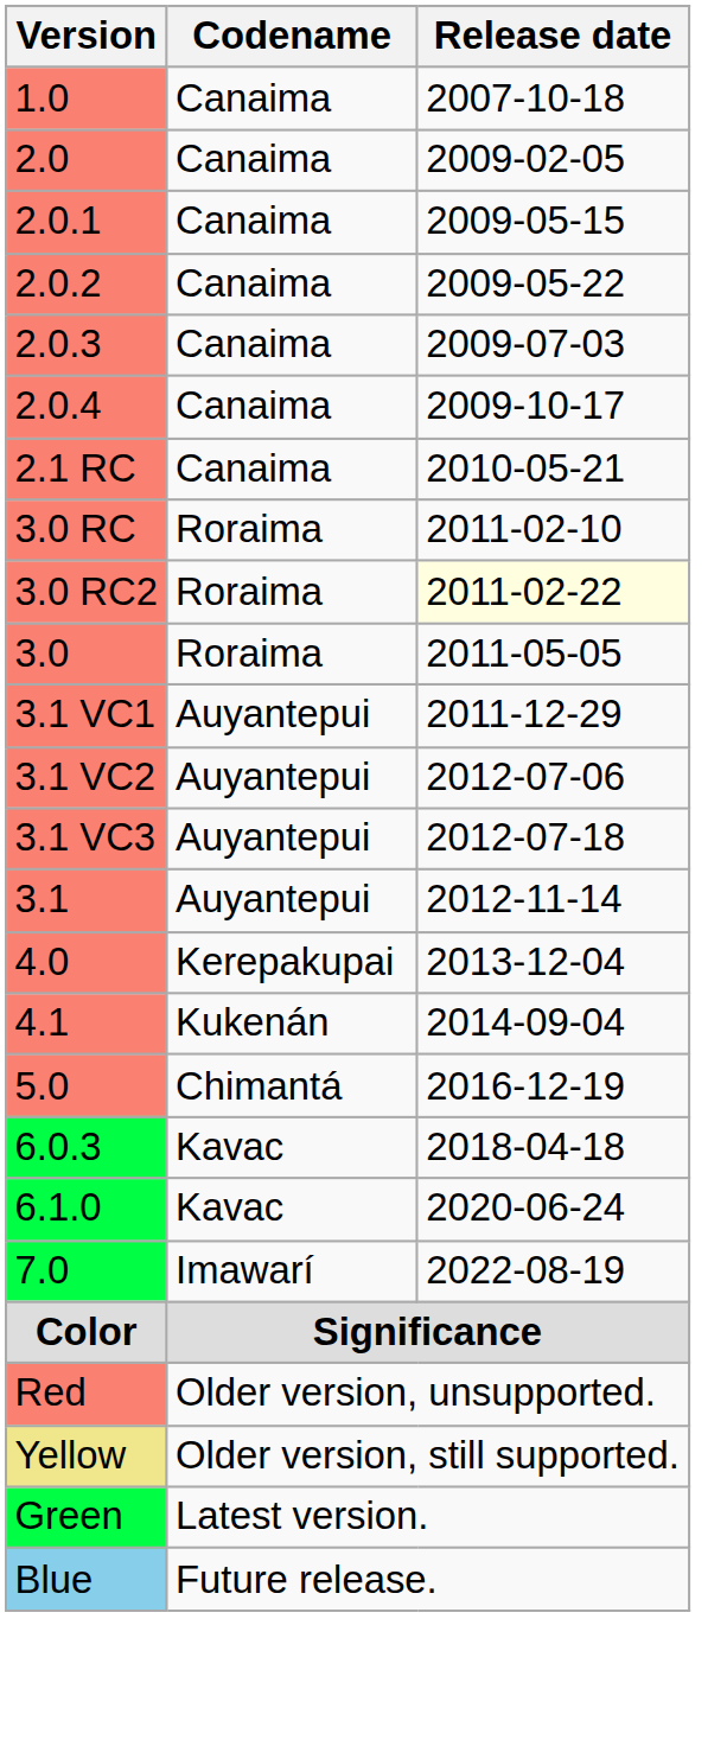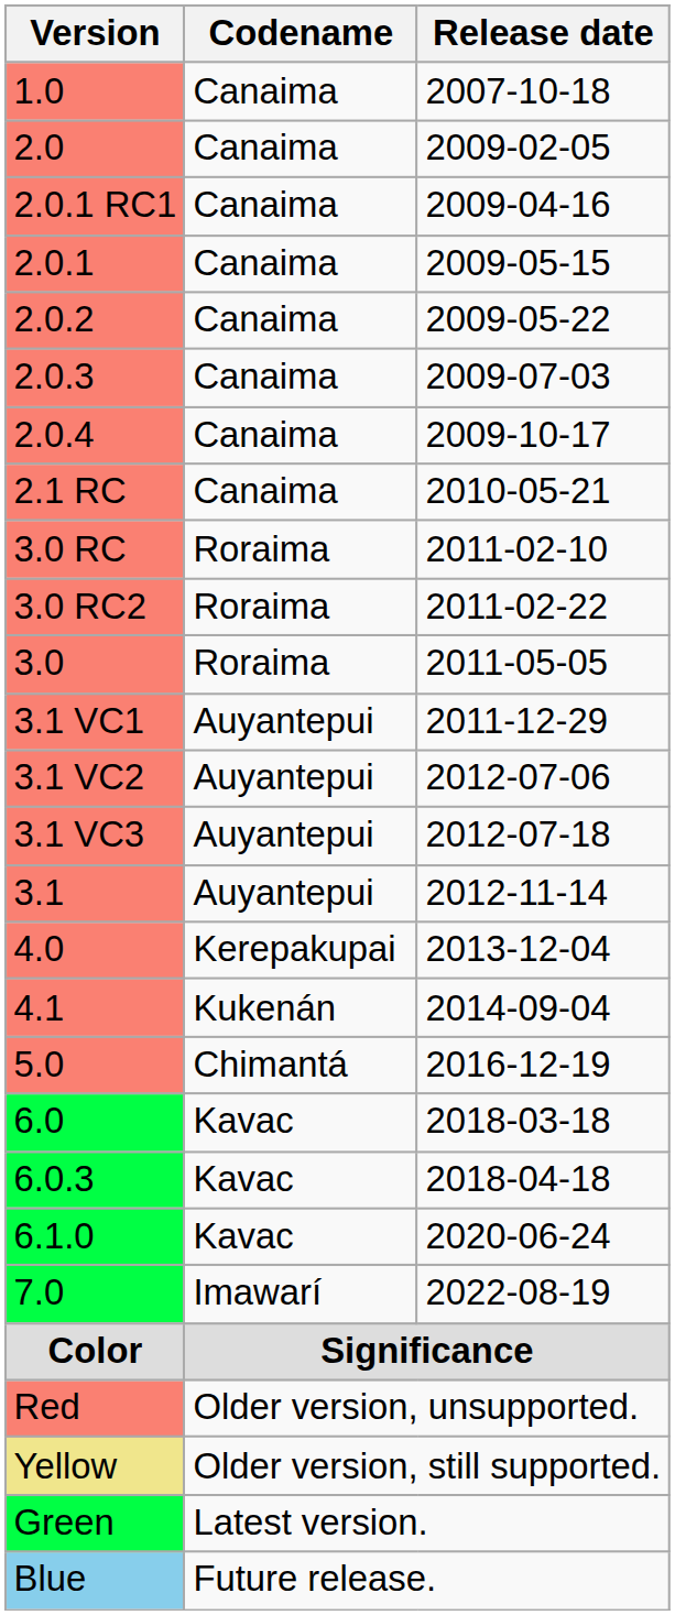+ row: 2.0.1 RC1 | Canaima | 2009-04-16
3.0 RC2 | Release date: lightyellow background -> no background
+ row: 6.0 | Kavac | 2018-03-18
